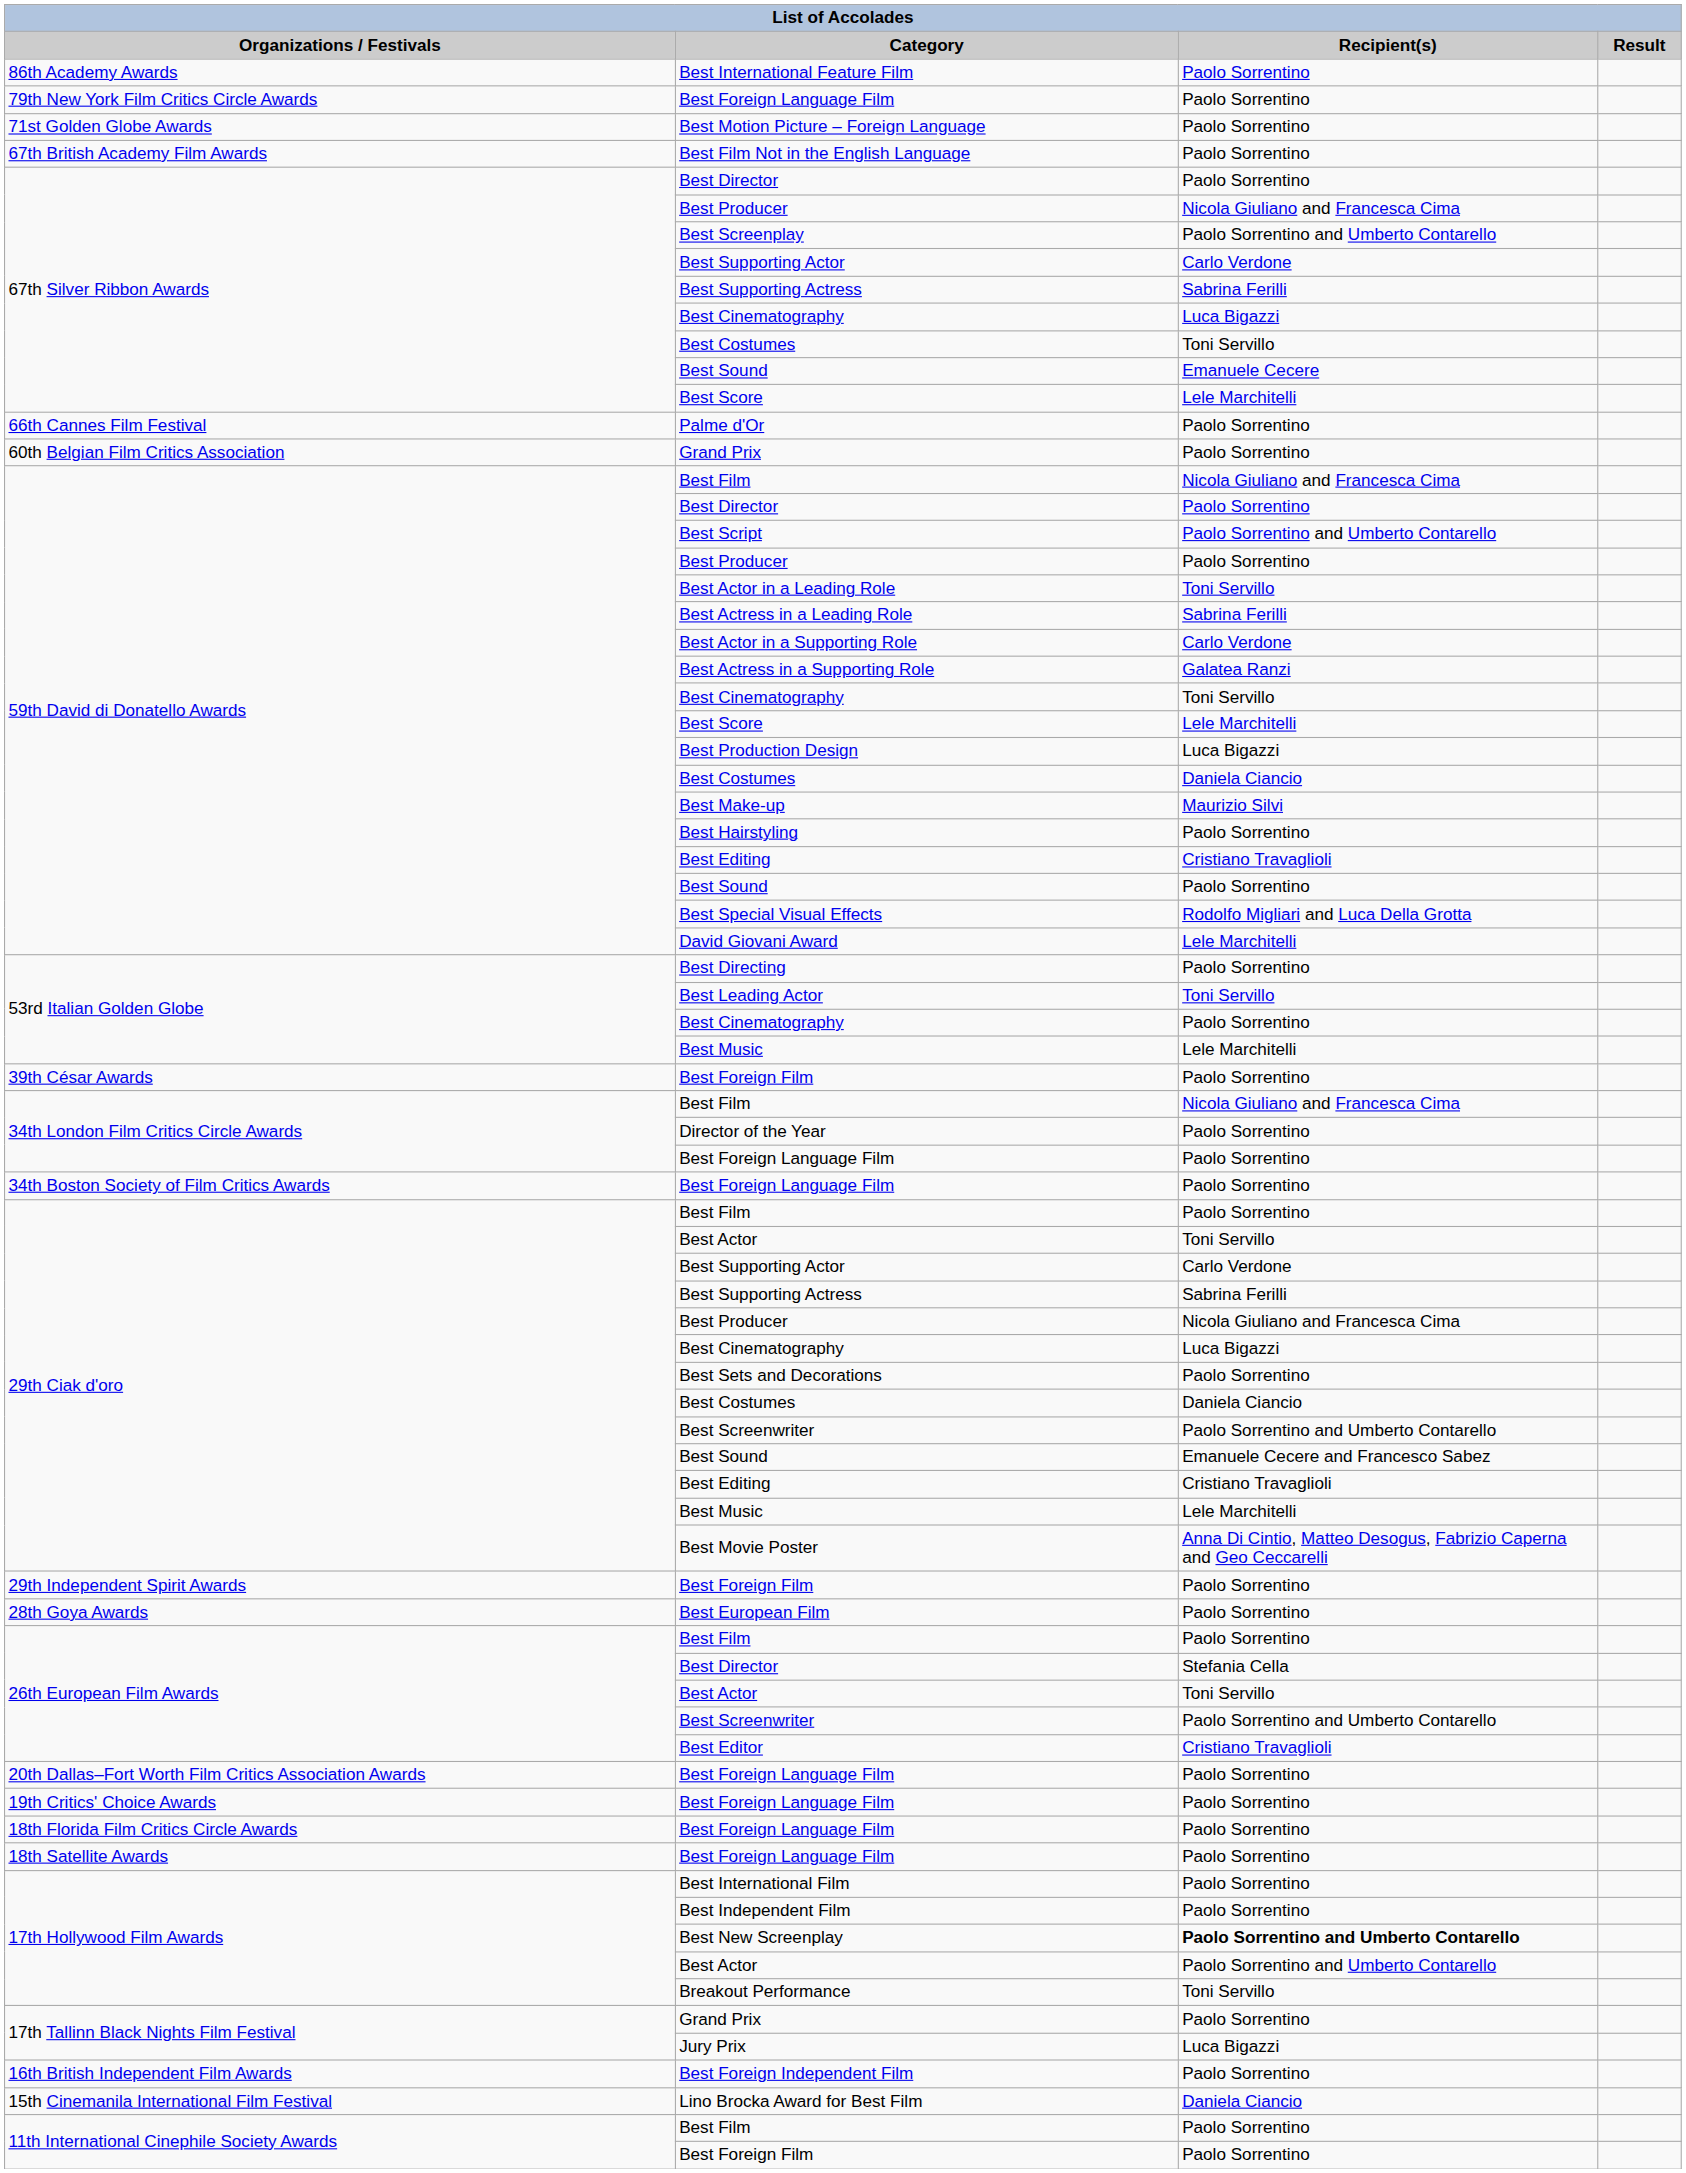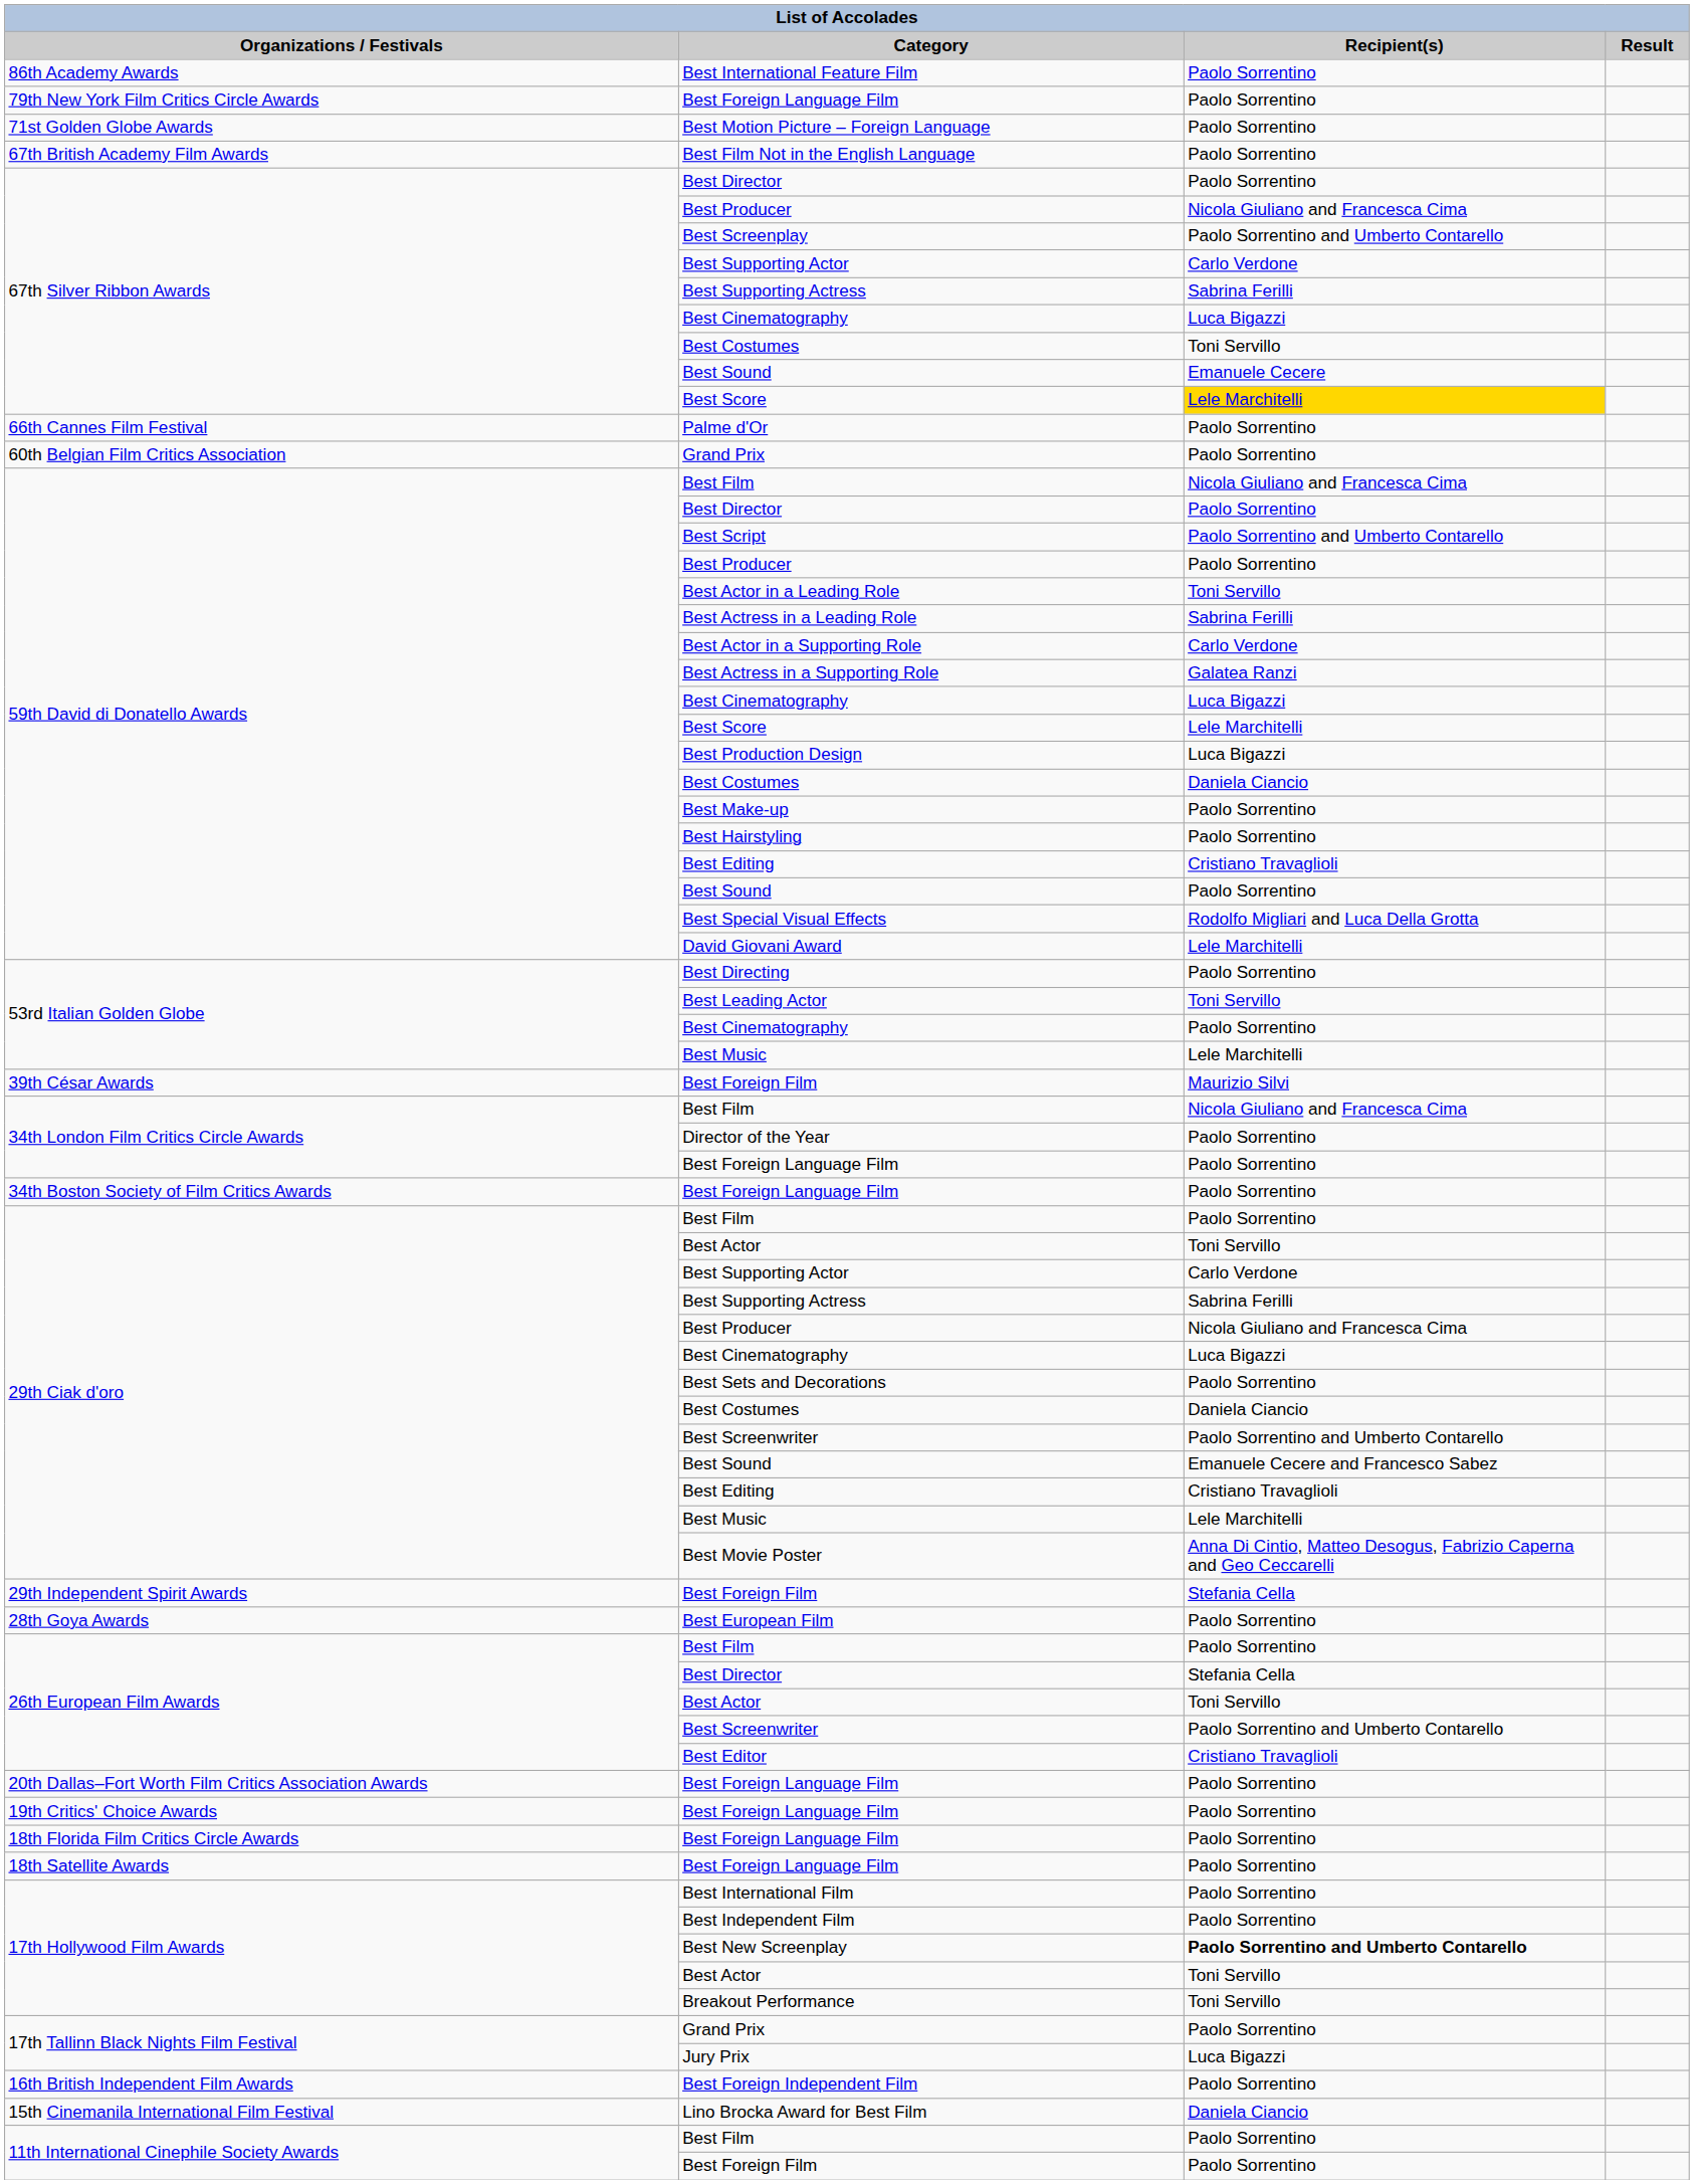67th Silver Ribbon Awards / Best Score | Recipient(s): no background -> gold background
59th David di Donatello Awards / Best Cinematography | Recipient(s): Toni Servillo -> Luca Bigazzi
Best Make-up | Recipient(s): Maurizio Silvi -> Paolo Sorrentino
39th César Awards / Best Foreign Film | Recipient(s): Paolo Sorrentino -> Maurizio Silvi
29th Independent Spirit Awards / Best Foreign Film | Recipient(s): Paolo Sorrentino -> Stefania Cella
17th Hollywood Film Awards / Best Actor | Recipient(s): Paolo Sorrentino and Umberto Contarello -> Toni Servillo
